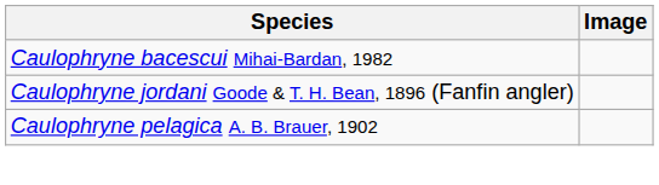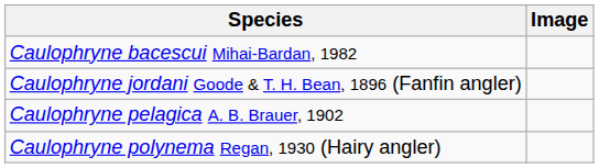+ row: Caulophryne polynema Regan, 1930 (Hairy angler)
